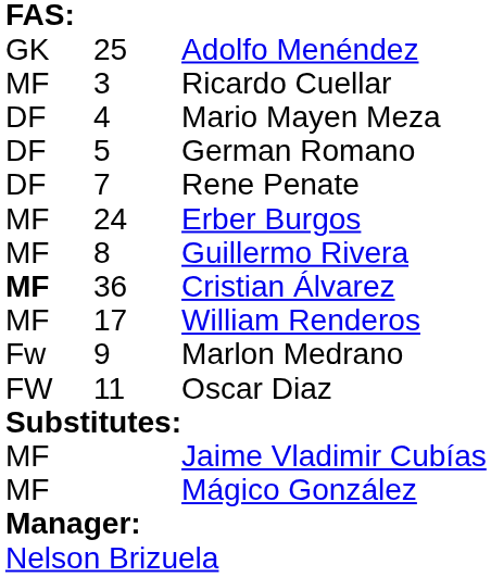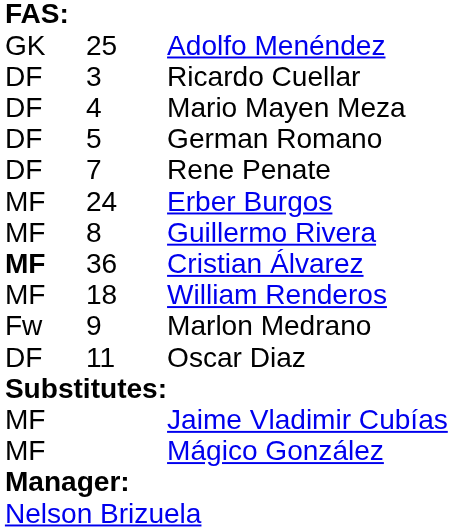Ricardo Cuellar | column 1: MF -> DF
William Renderos | column 2: 17 -> 18
Oscar Diaz | column 1: FW -> DF
